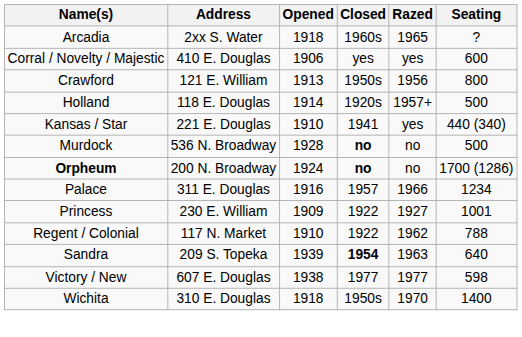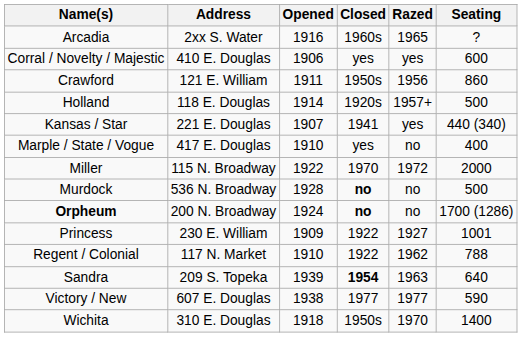Arcadia | Opened: 1918 -> 1916
Crawford | Opened: 1913 -> 1911
Crawford | Seating: 800 -> 860
Kansas / Star | Opened: 1910 -> 1907
+ row: Marple / State / Vogue | 417 E. Douglas | 1910 | yes | no | 400
+ row: Miller | 115 N. Broadway | 1922 | 1970 | 1972 | 2000
- row: Palace | 311 E. Douglas | 1916 | 1957 | 1966 | 1234
Victory / New | Seating: 598 -> 590
